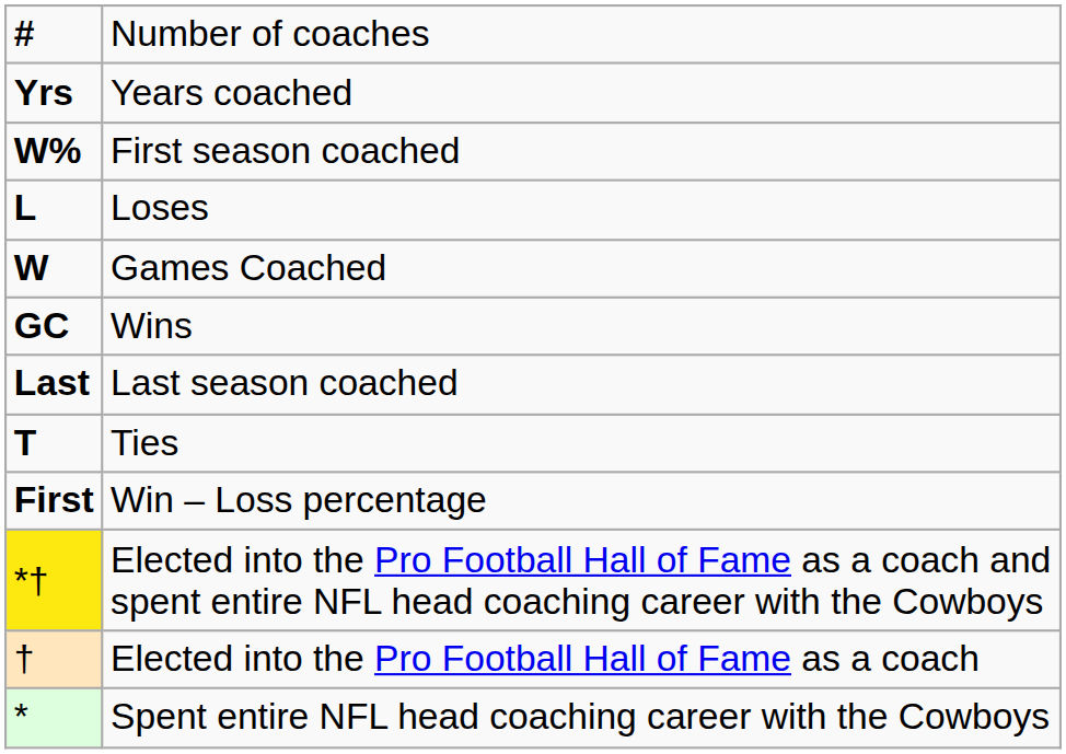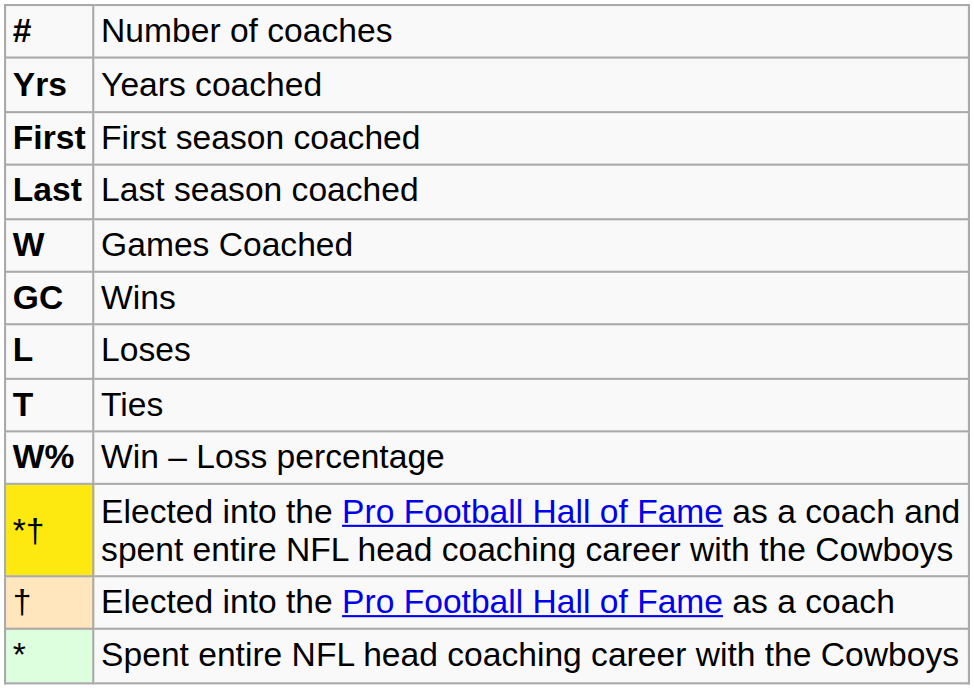First season coached | column 1: W% -> First
rows swapped: Last season coached <-> Loses
Win – Loss percentage | column 1: First -> W%
